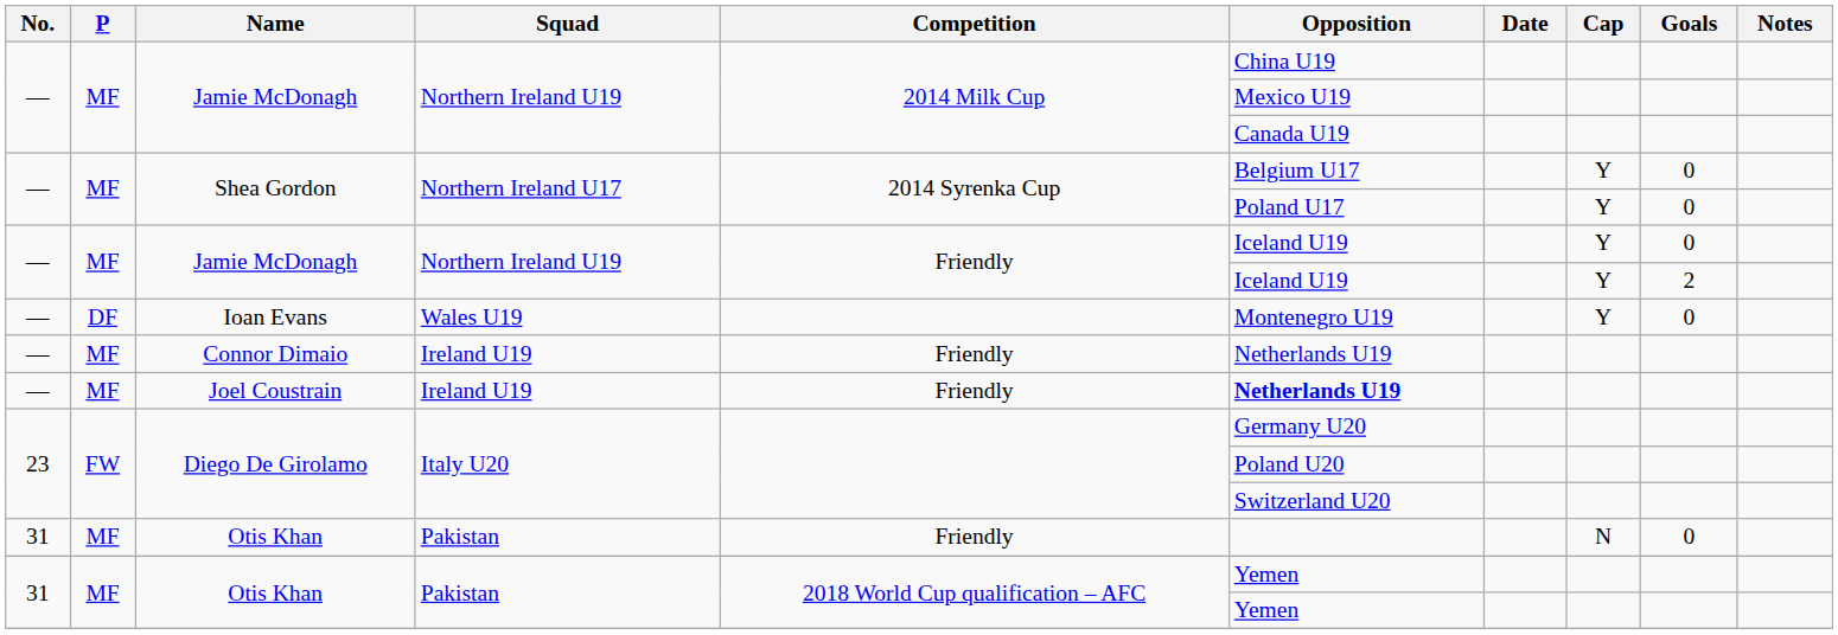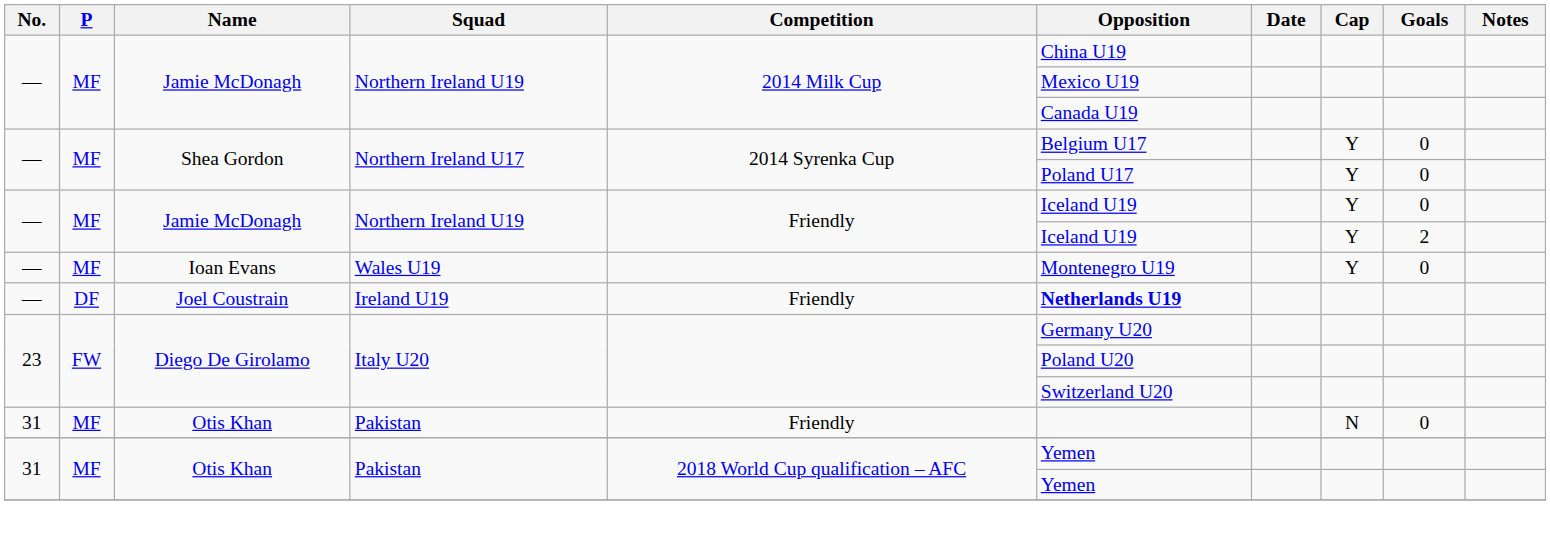Ioan Evans | P: DF -> MF
- row: — | MF | Connor Dimaio | Ireland U19 | Friendly | Netherlands U19
Joel Coustrain | P: MF -> DF
